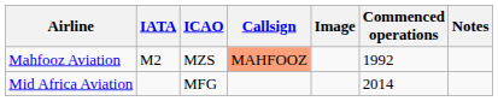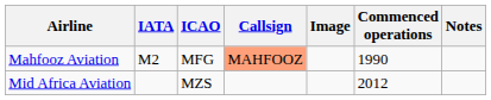Mahfooz Aviation | ICAO: MZS -> MFG
Mahfooz Aviation | Commenced operations: 1992 -> 1990
Mid Africa Aviation | ICAO: MFG -> MZS
Mid Africa Aviation | Commenced operations: 2014 -> 2012
